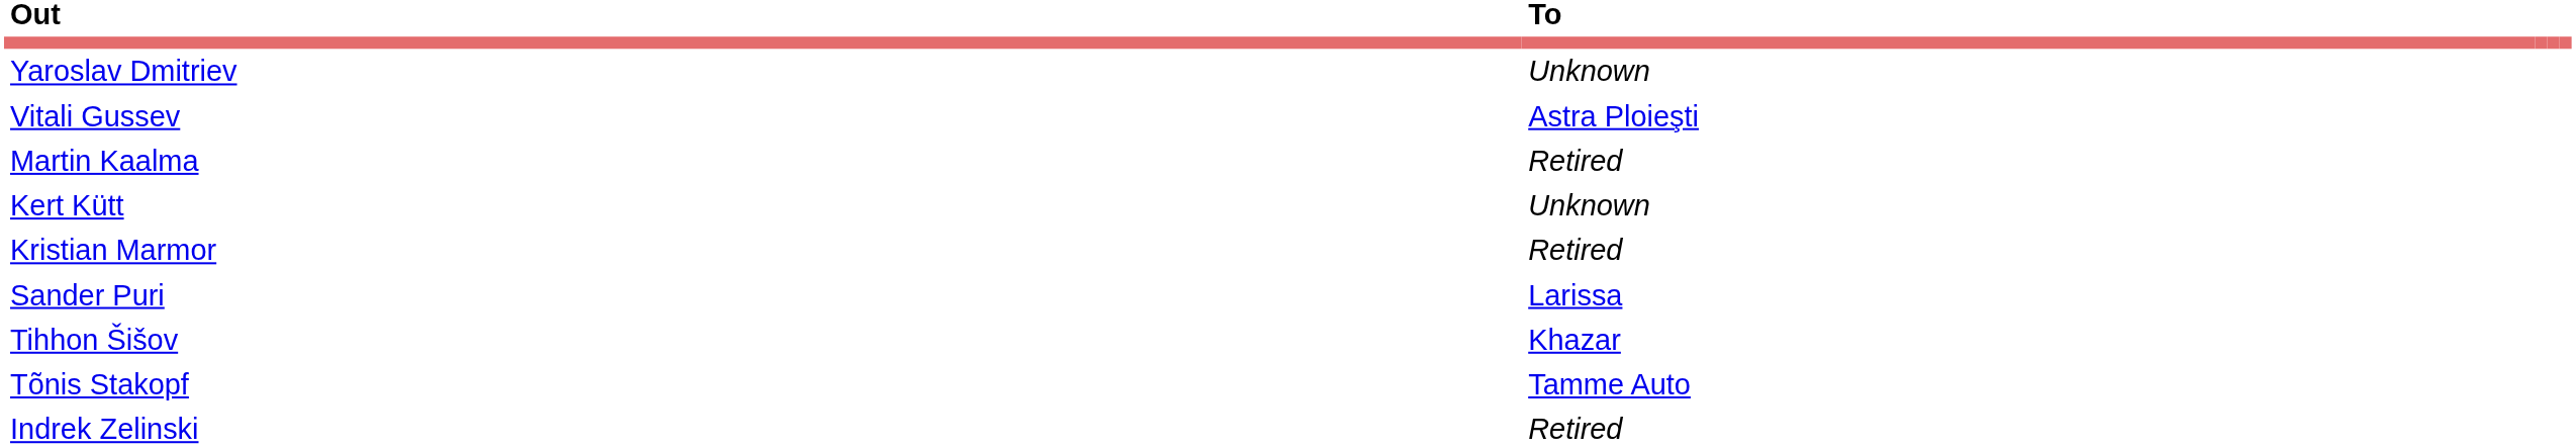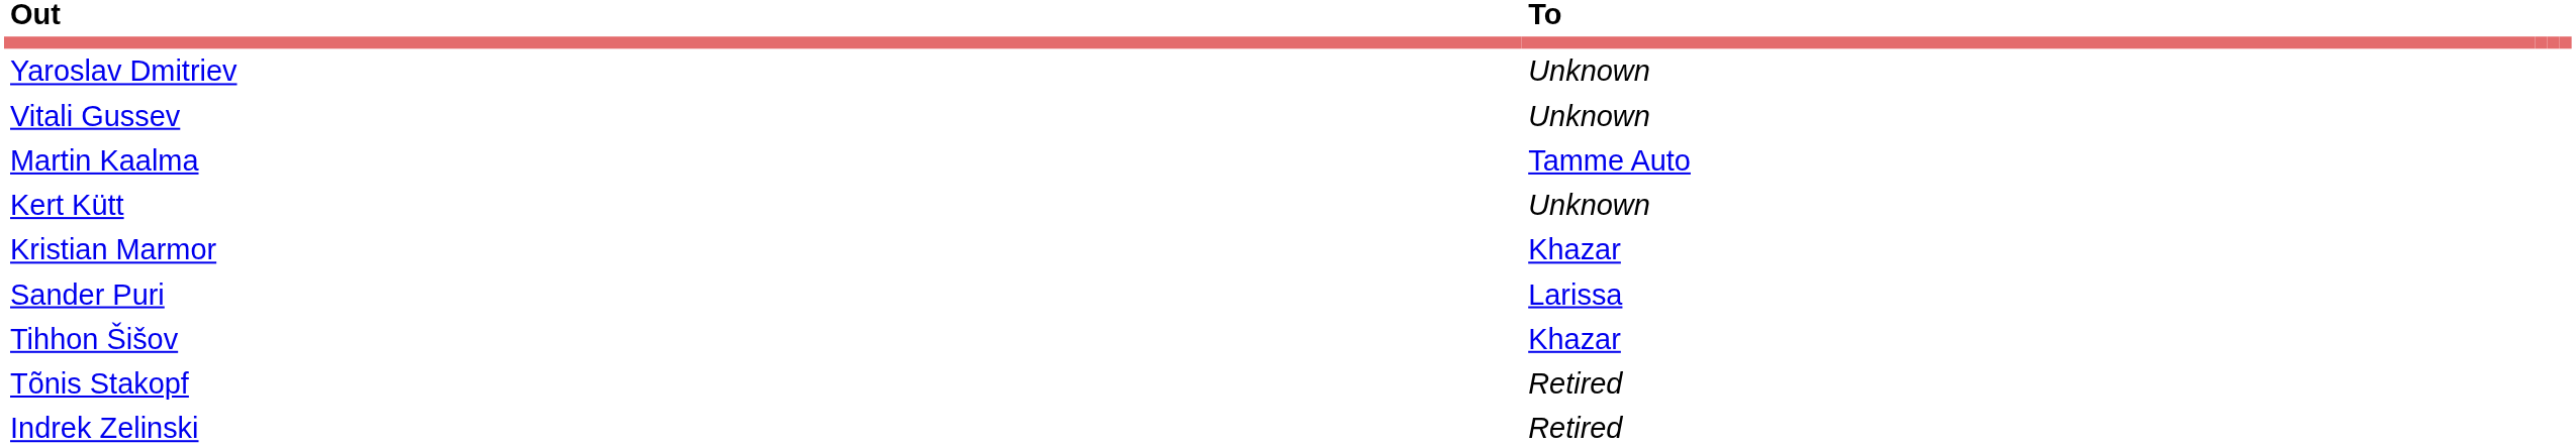Vitali Gussev | To: Astra Ploieşti -> Unknown
Martin Kaalma | To: Retired -> Tamme Auto
Kristian Marmor | To: Retired -> Khazar
Tõnis Stakopf | To: Tamme Auto -> Retired
